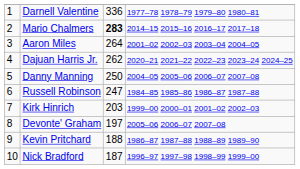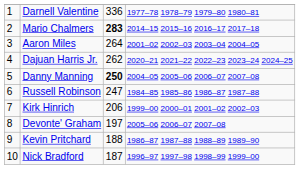Danny Manning | column 3: normal -> bold
Kirk Hinrich | column 3: 203 -> 206
